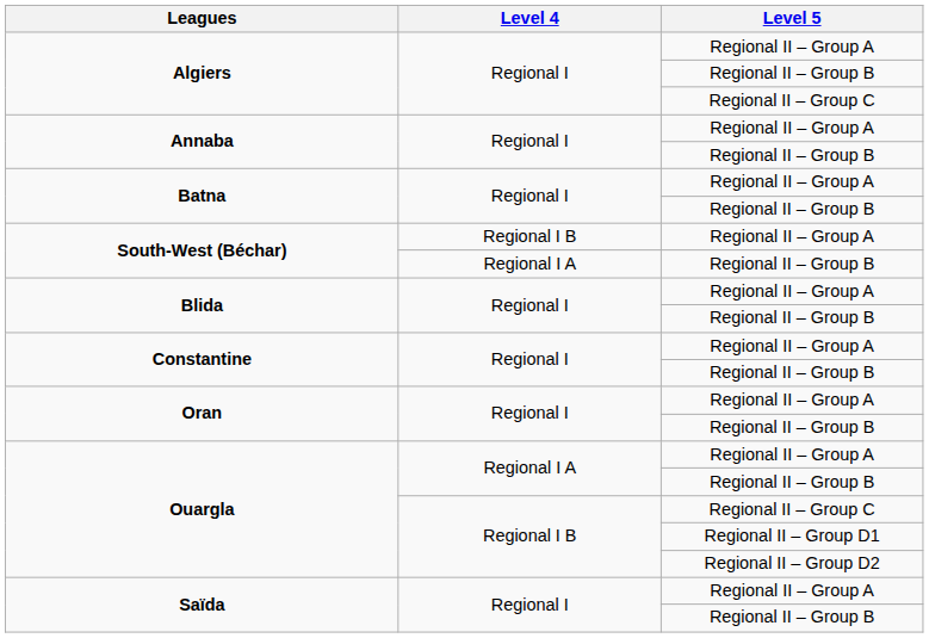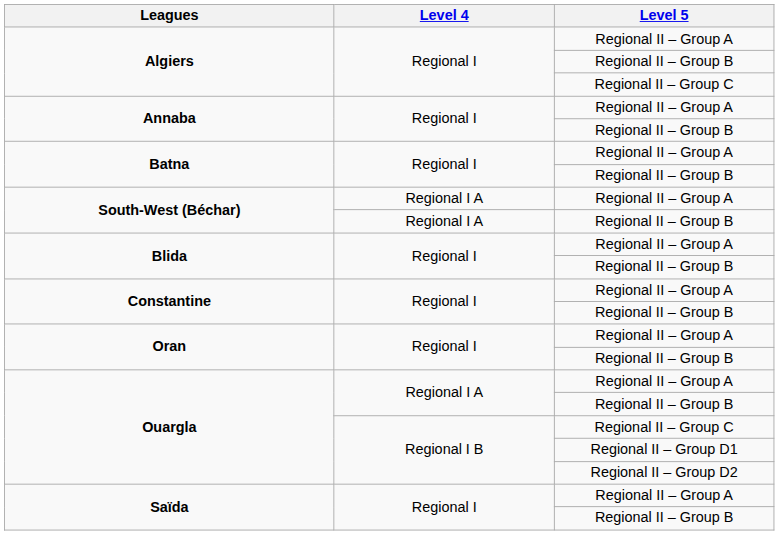South-West (Béchar) / Regional II – Group A | Level 4: Regional I B -> Regional I A
